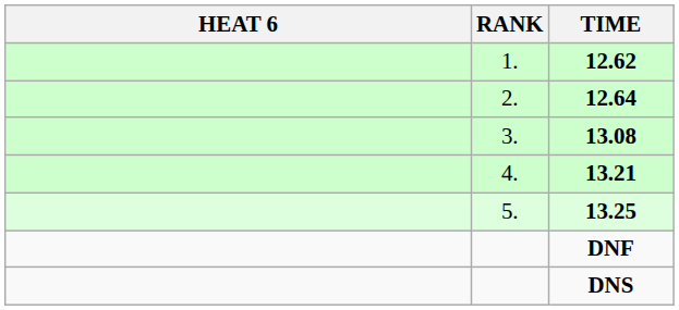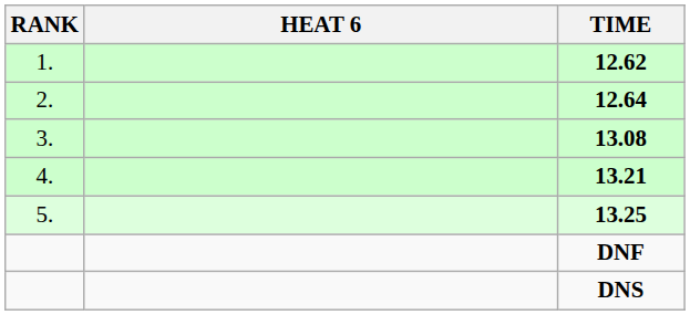columns swapped: RANK <-> HEAT 6
